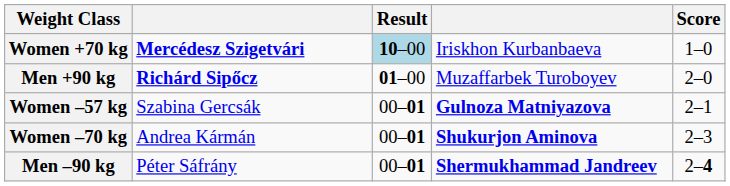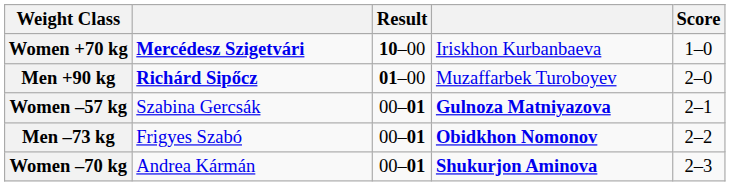Women +70 kg | Result: lightblue background -> no background
+ row: Men –73 kg | Frigyes Szabó | 00–01 | Obidkhon Nomonov | 2–2
- row: Men –90 kg | Péter Sáfrány | 00–01 | Shermukhammad Jandreev | 2–4
